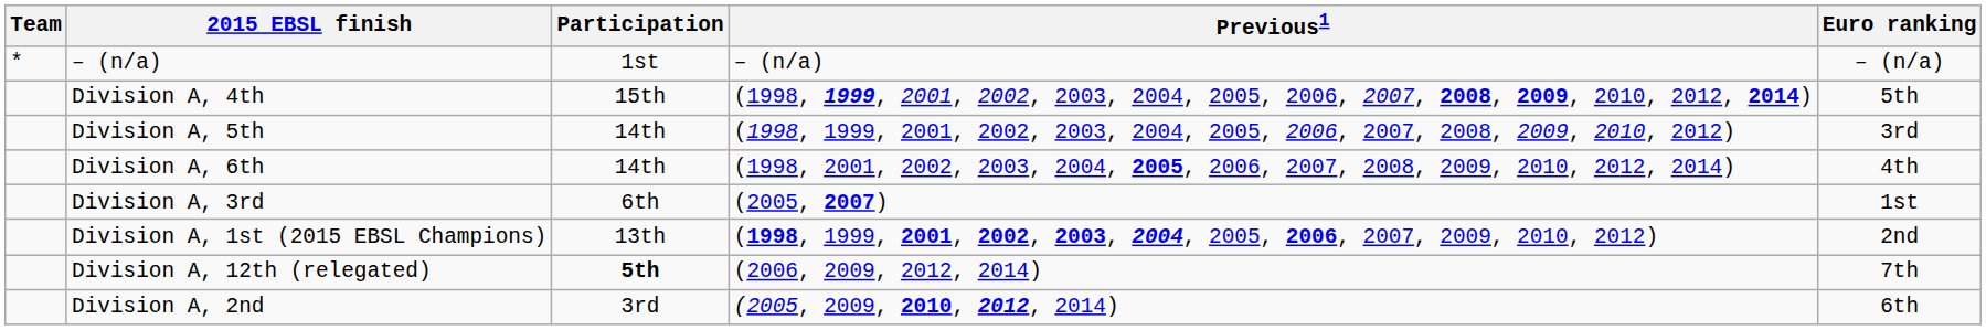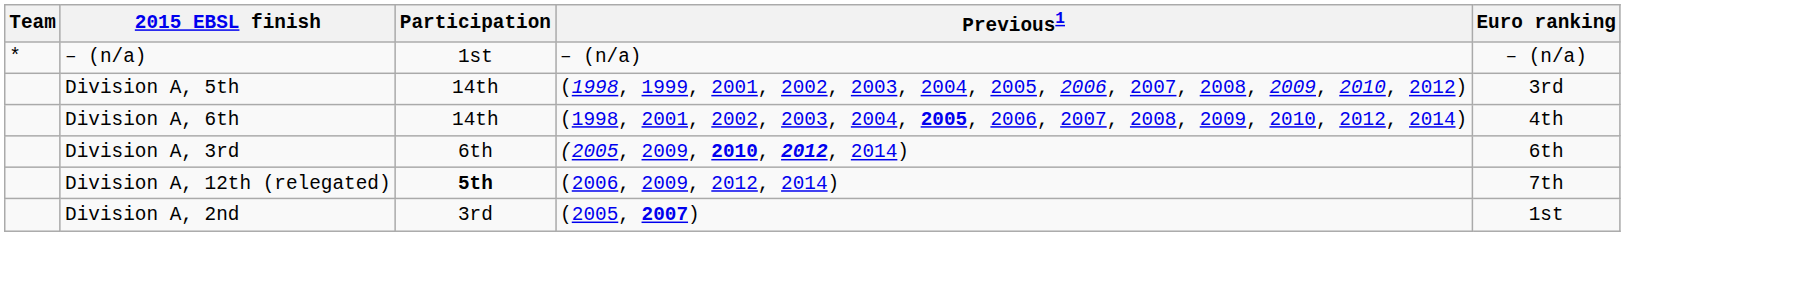- row: Division A, 4th | 15th | (1998, 1999, 2001, 2002, 2003, 2004, 2005, 2006, 2007, 2008, 2009, 2010, 2012, 2014) | 5th
Division A, 3rd | Previous1: (2005, 2007) -> (2005, 2009, 2010, 2012, 2014)
Division A, 3rd | Euro ranking: 1st -> 6th
- row: Division A, 1st (2015 EBSL Champions) | 13th | (1998, 1999, 2001, 2002, 2003, 2004, 2005, 2006, 2007, 2009, 2010, 2012) | 2nd
Division A, 2nd | Previous1: (2005, 2009, 2010, 2012, 2014) -> (2005, 2007)
Division A, 2nd | Euro ranking: 6th -> 1st
